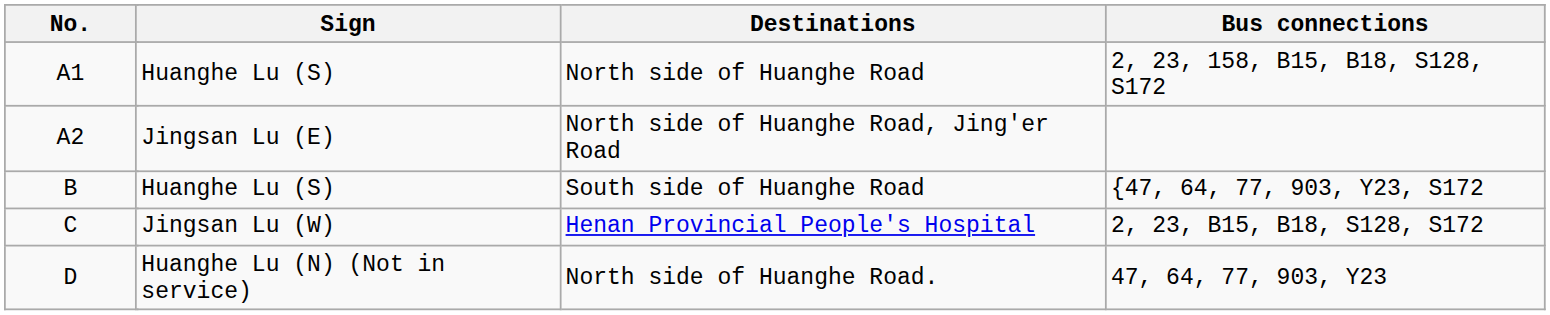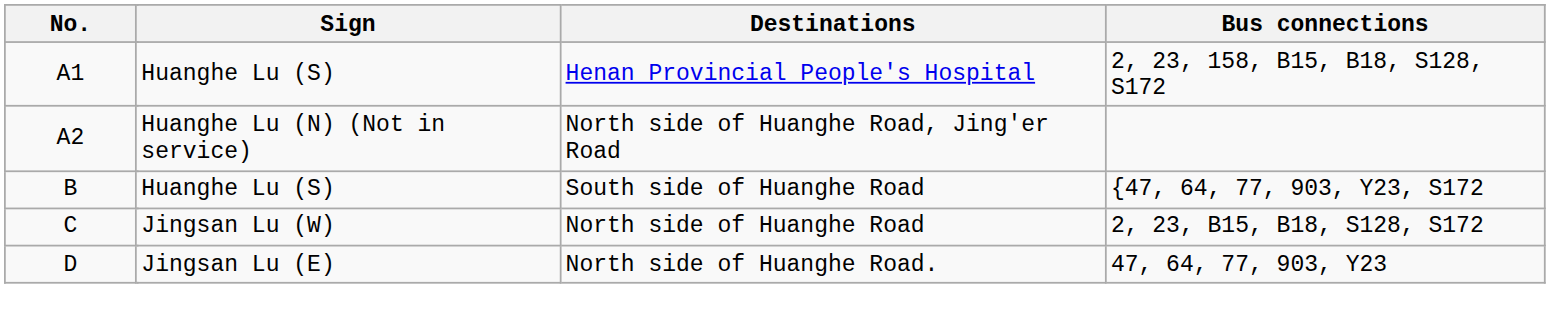A1 | Destinations: North side of Huanghe Road -> Henan Provincial People's Hospital
A2 | Sign: Jingsan Lu (E) -> Huanghe Lu (N) (Not in service)
C | Destinations: Henan Provincial People's Hospital -> North side of Huanghe Road
D | Sign: Huanghe Lu (N) (Not in service) -> Jingsan Lu (E)
